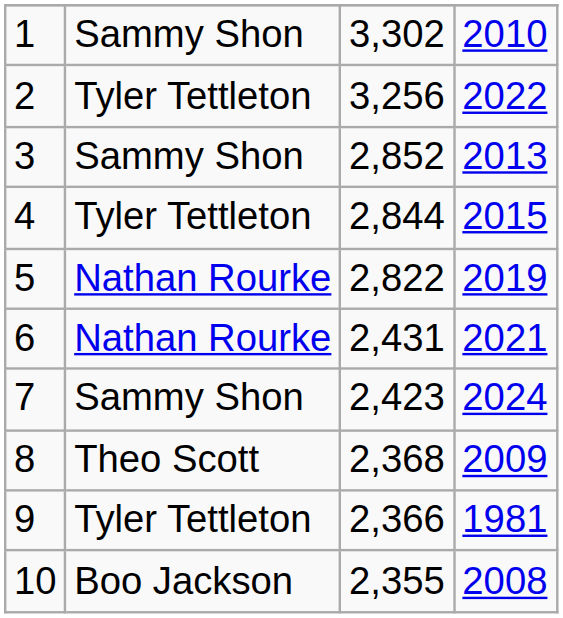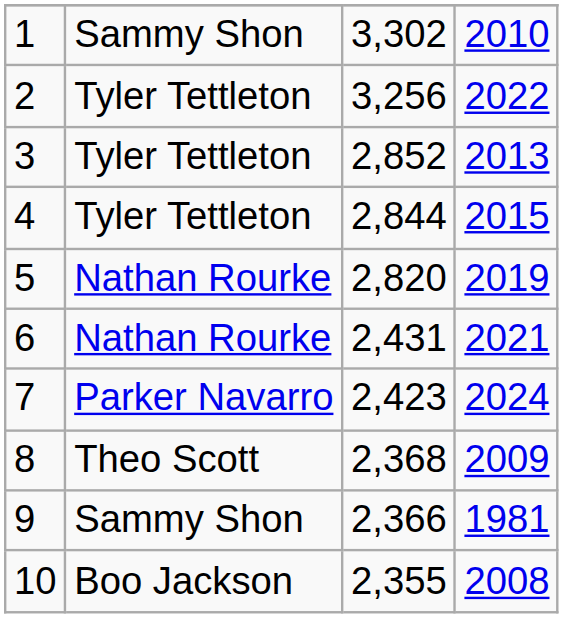3 | column 2: Sammy Shon -> Tyler Tettleton
5 | column 3: 2,822 -> 2,820
7 | column 2: Sammy Shon -> Parker Navarro
9 | column 2: Tyler Tettleton -> Sammy Shon
